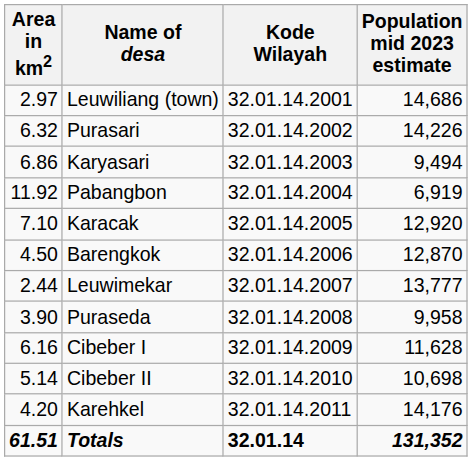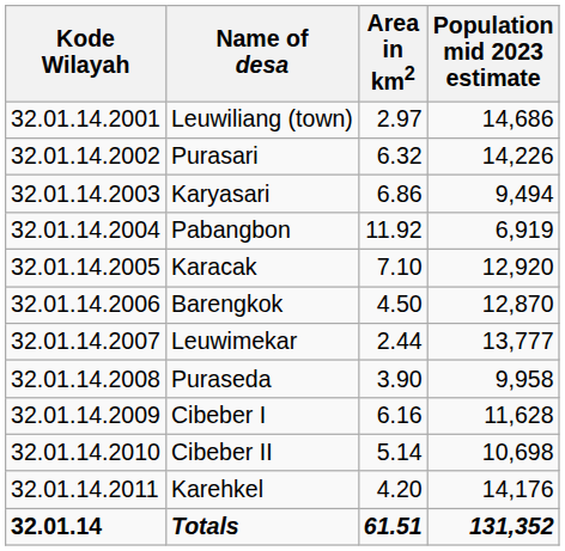columns swapped: Kode Wilayah <-> Area in km2
